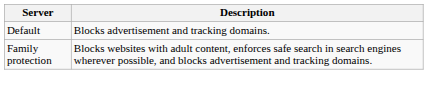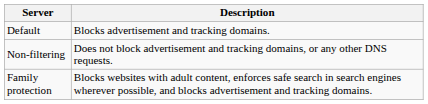+ row: Non-filtering | Does not block advertisement and tracking domains, or any other DNS requests.
